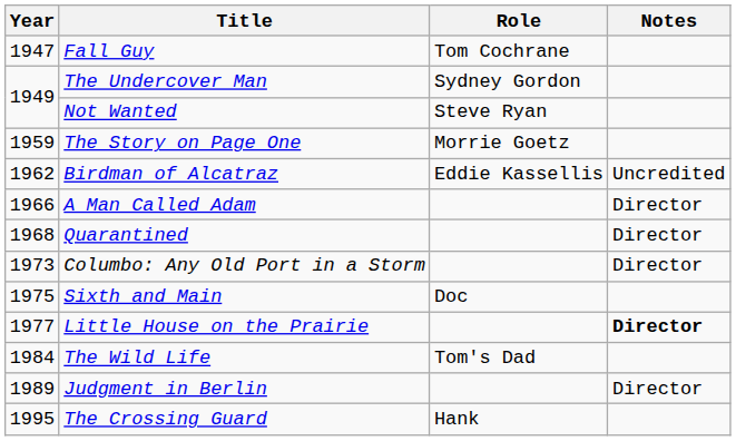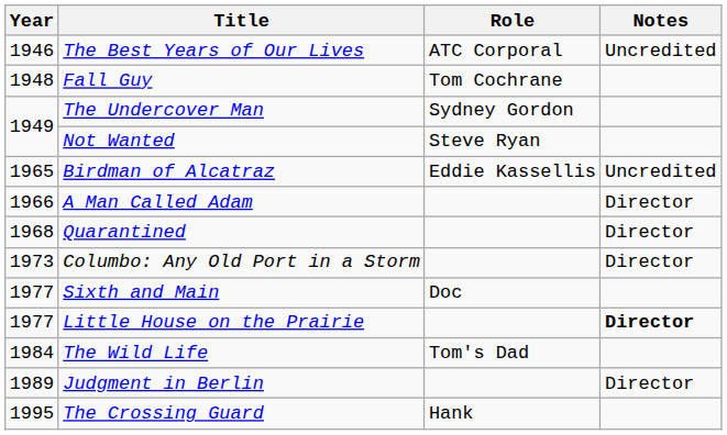+ row: 1946 | The Best Years of Our Lives | ATC Corporal | Uncredited
Fall Guy | Year: 1947 -> 1948
- row: 1959 | The Story on Page One | Morrie Goetz
Birdman of Alcatraz | Year: 1962 -> 1965
Sixth and Main | Year: 1975 -> 1977
